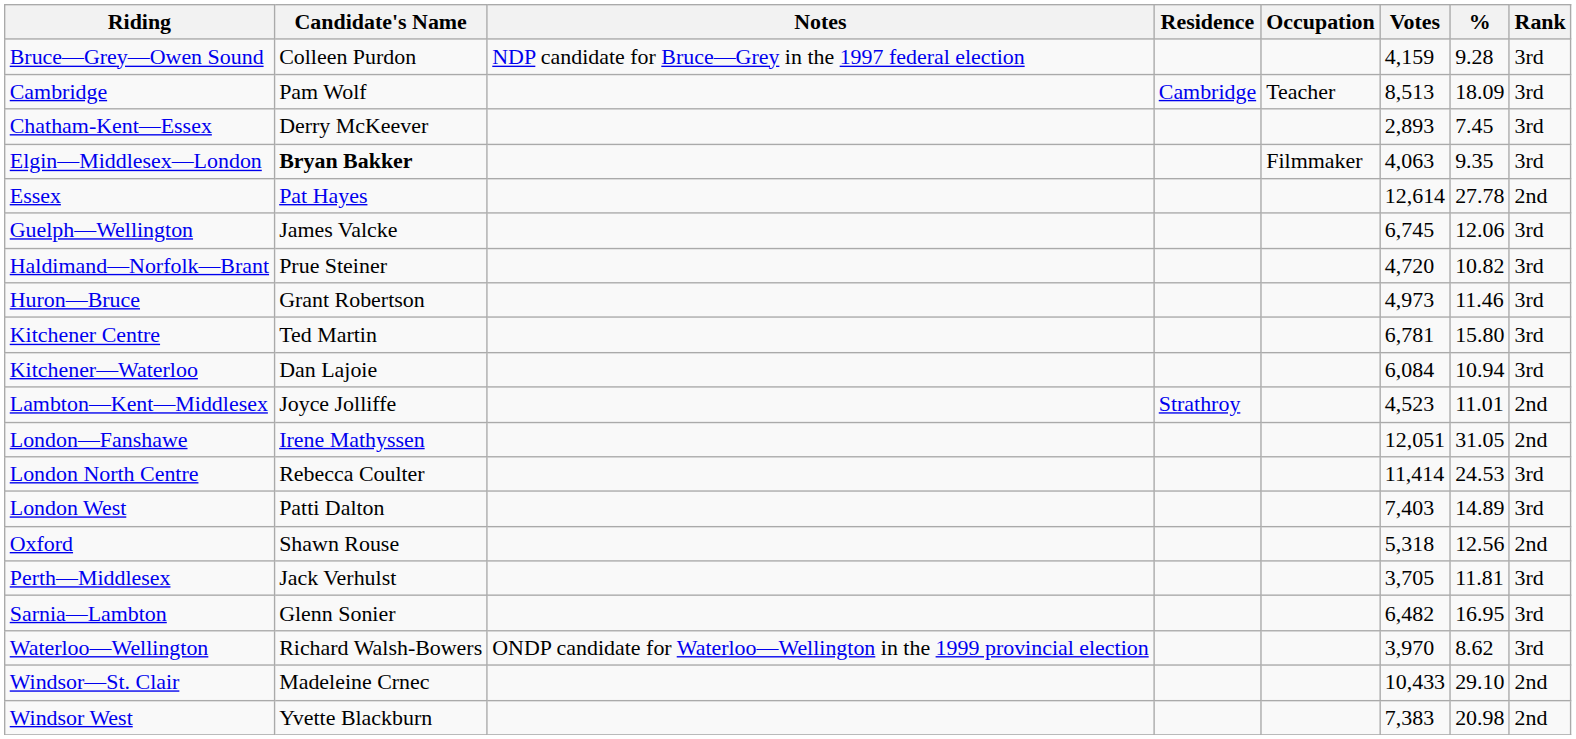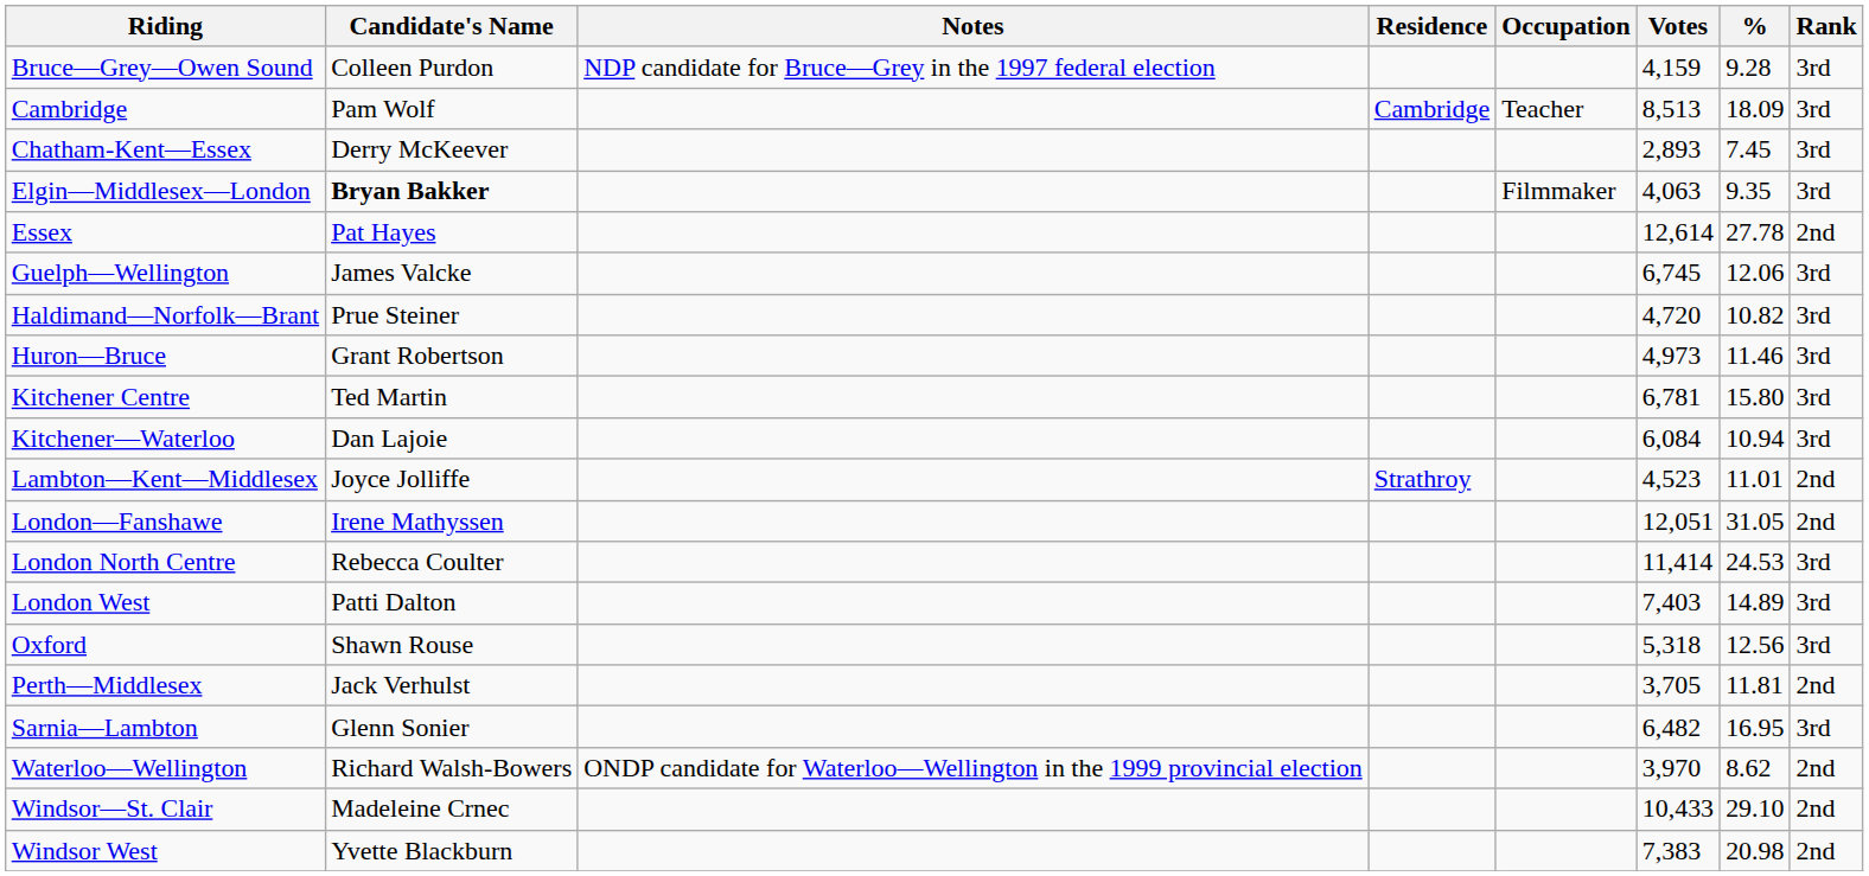Oxford | Rank: 2nd -> 3rd
Perth—Middlesex | Rank: 3rd -> 2nd
Waterloo—Wellington | Rank: 3rd -> 2nd
